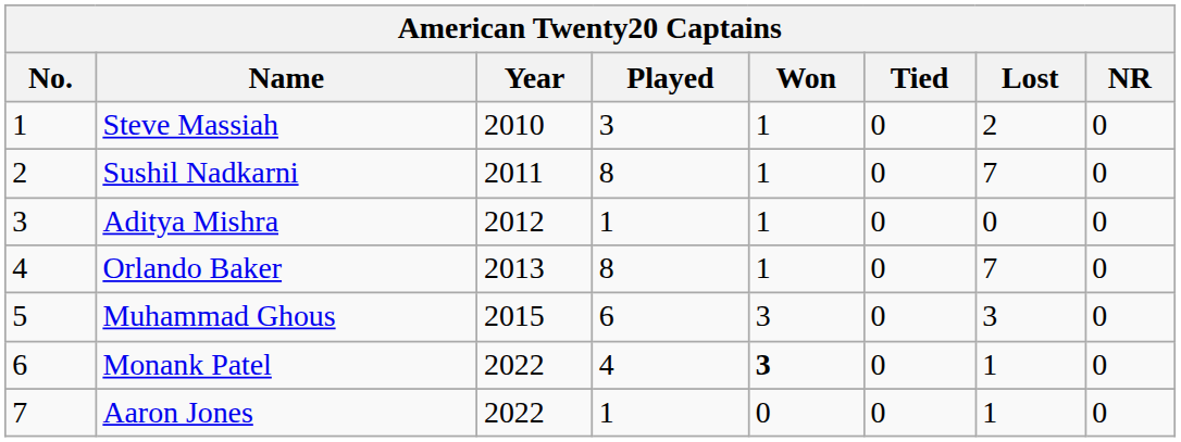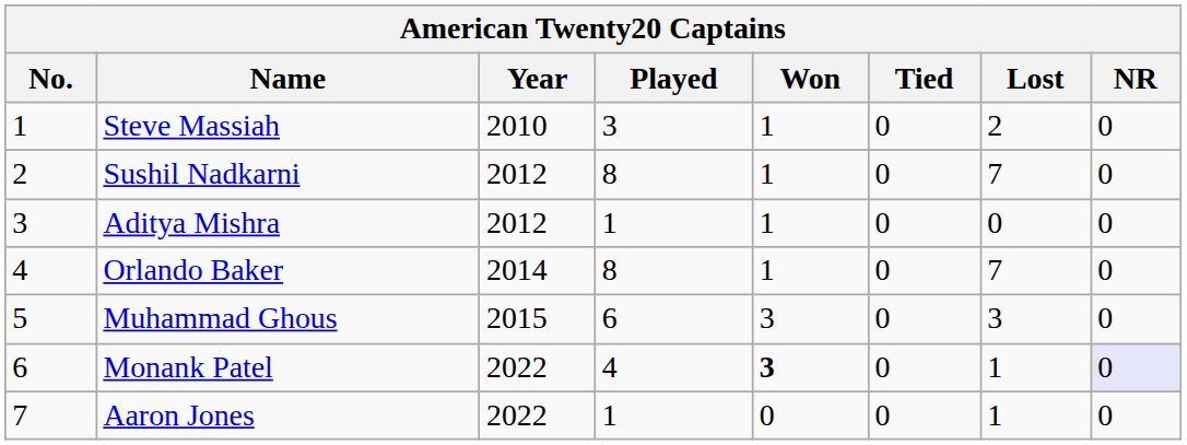Sushil Nadkarni | Year: 2011 -> 2012
Orlando Baker | Year: 2013 -> 2014
Monank Patel | NR: no background -> lavender background
